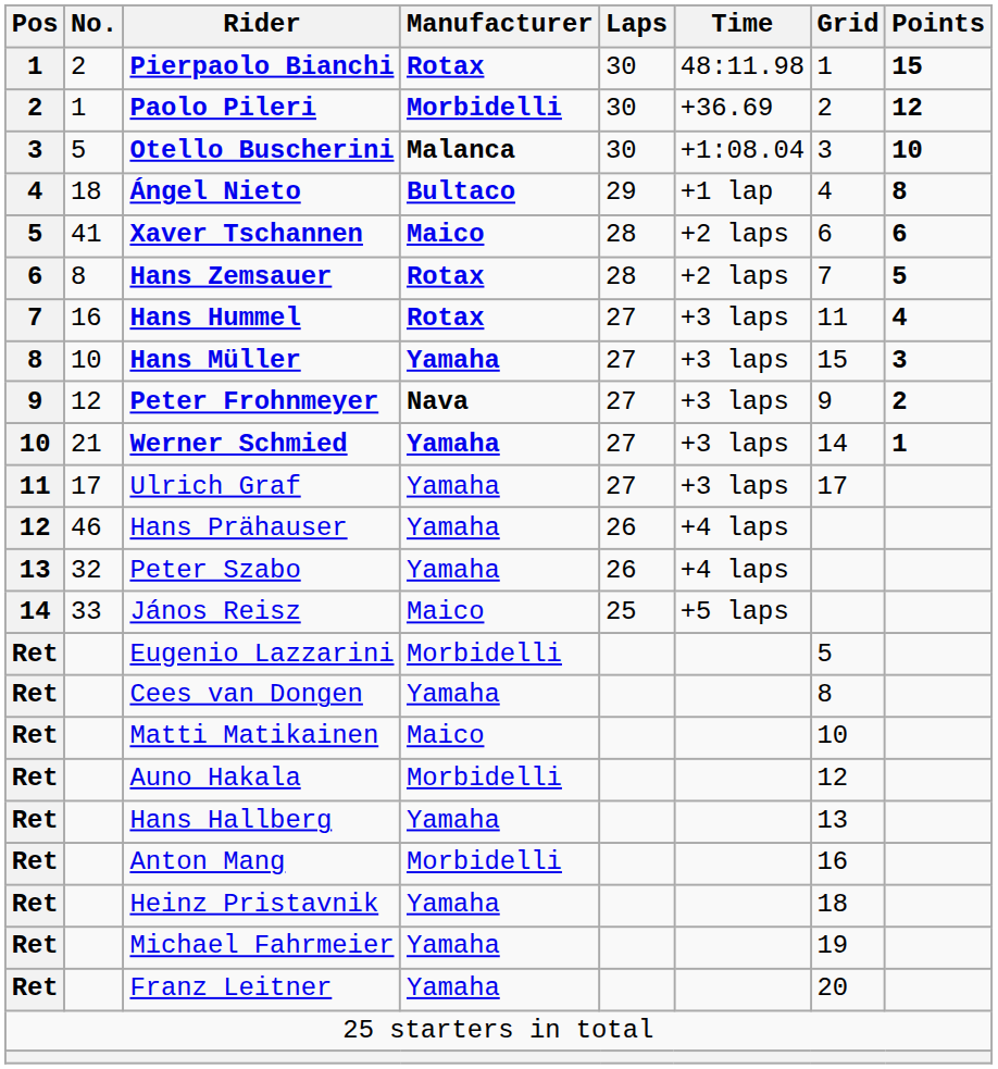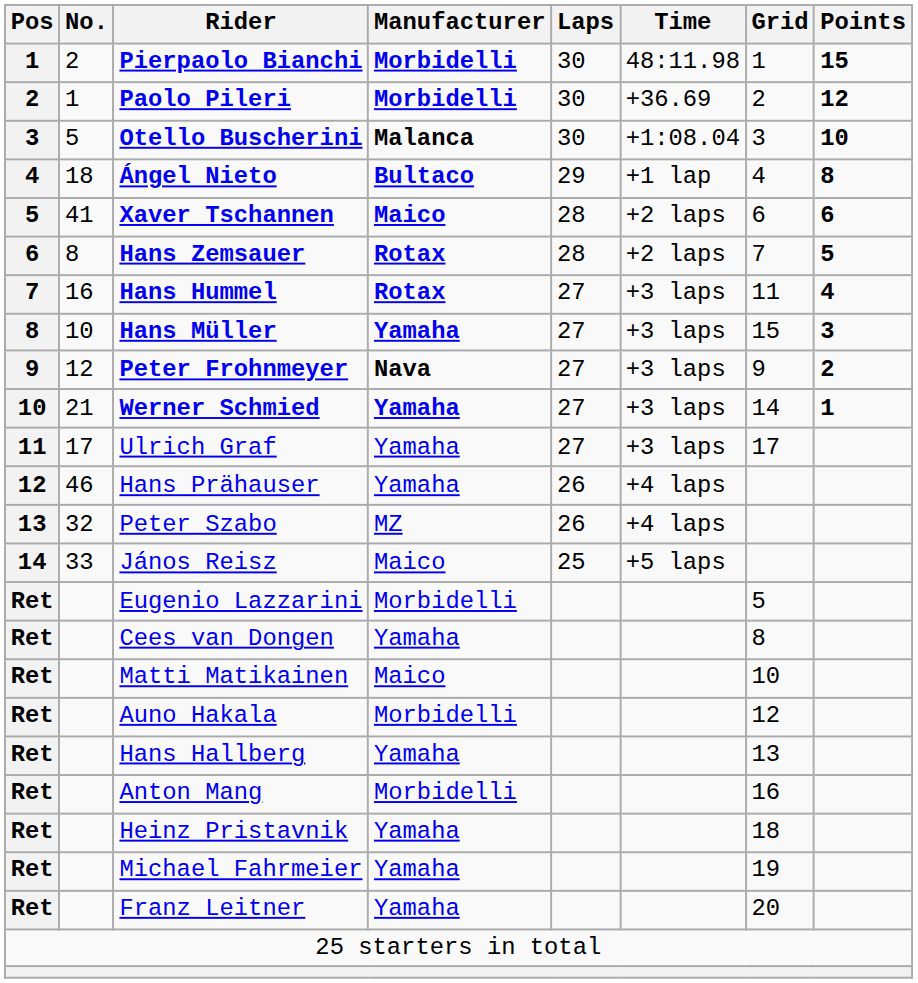Pierpaolo Bianchi | Manufacturer: Rotax -> Morbidelli
Peter Szabo | Manufacturer: Yamaha -> MZ
